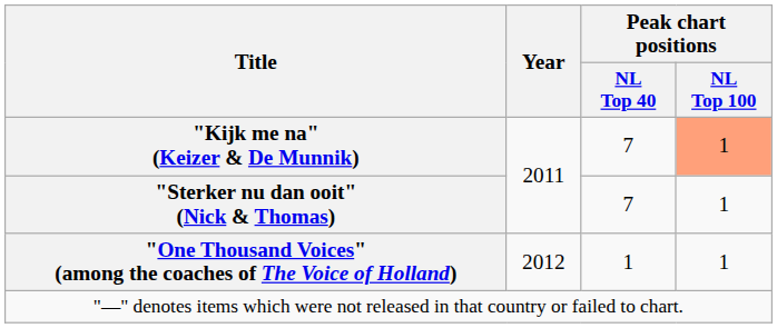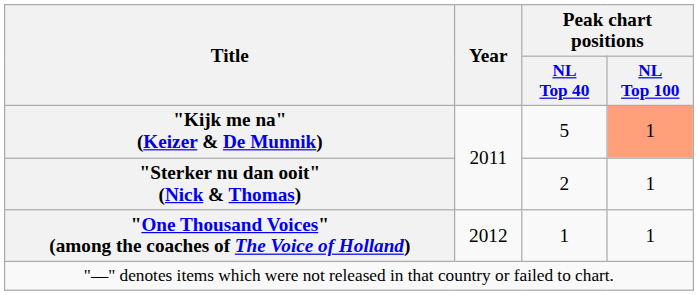"Kijk me na" (Keizer & De Munnik) | Peak chart positions / NL Top 40: 7 -> 5
"Sterker nu dan ooit" (Nick & Thomas) | Peak chart positions / NL Top 40: 7 -> 2
